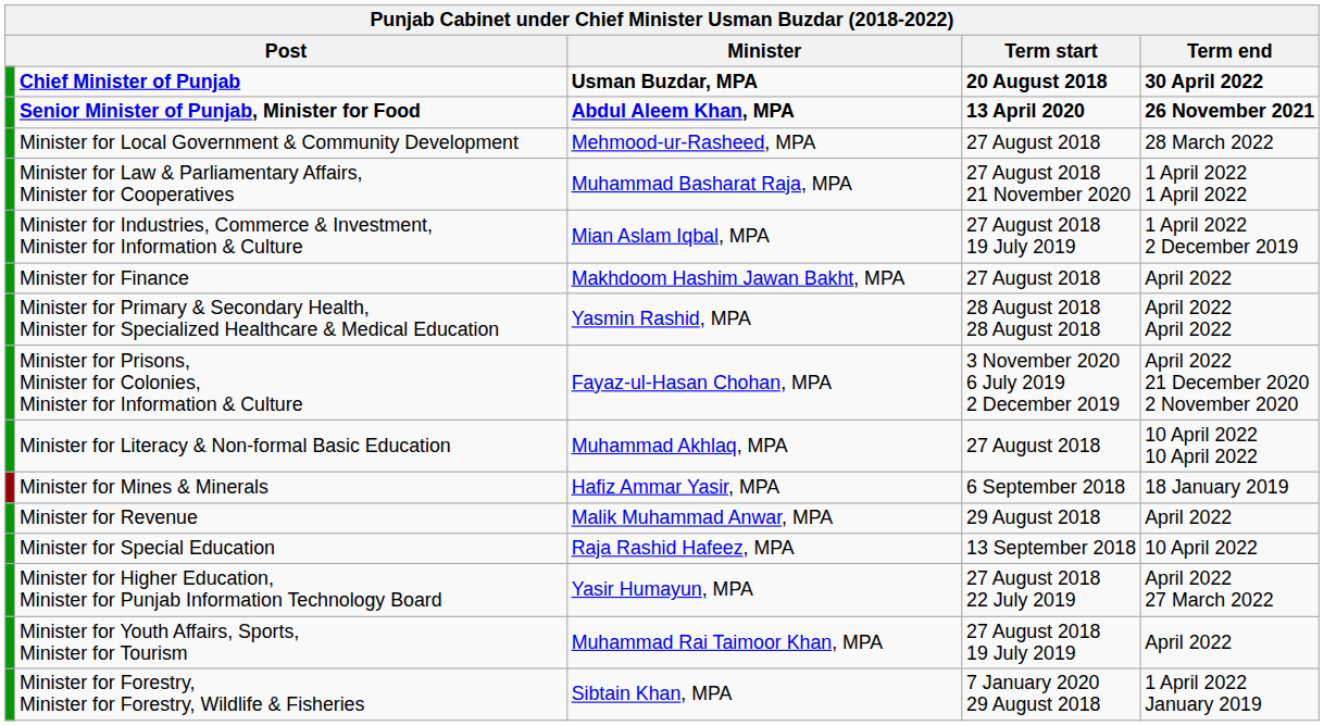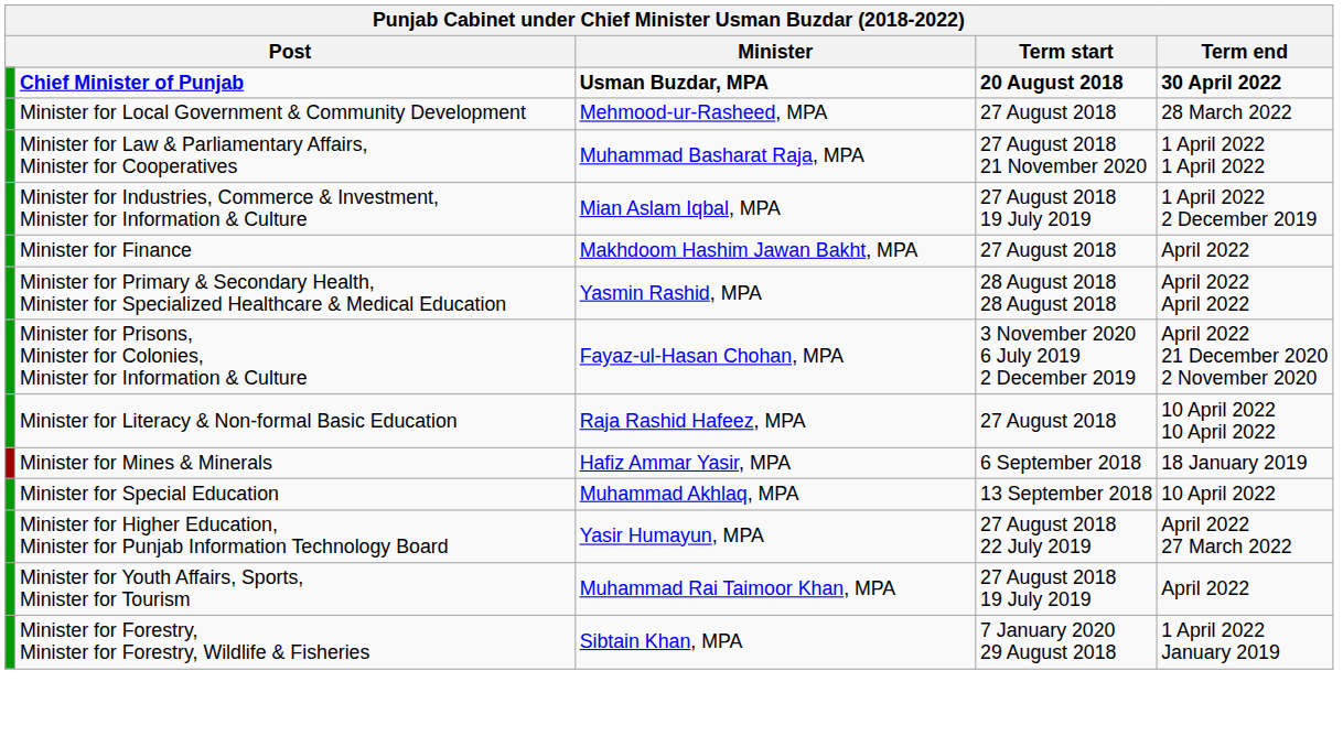- row: Senior Minister of Punjab, Minister for Food | Abdul Aleem Khan, MPA | 13 April 2020 | 26 November 2021
Minister for Literacy & Non-formal Basic Education | Minister: Muhammad Akhlaq, MPA -> Raja Rashid Hafeez, MPA
- row: Minister for Revenue | Malik Muhammad Anwar, MPA | 29 August 2018 | April 2022
Minister for Special Education | Minister: Raja Rashid Hafeez, MPA -> Muhammad Akhlaq, MPA
